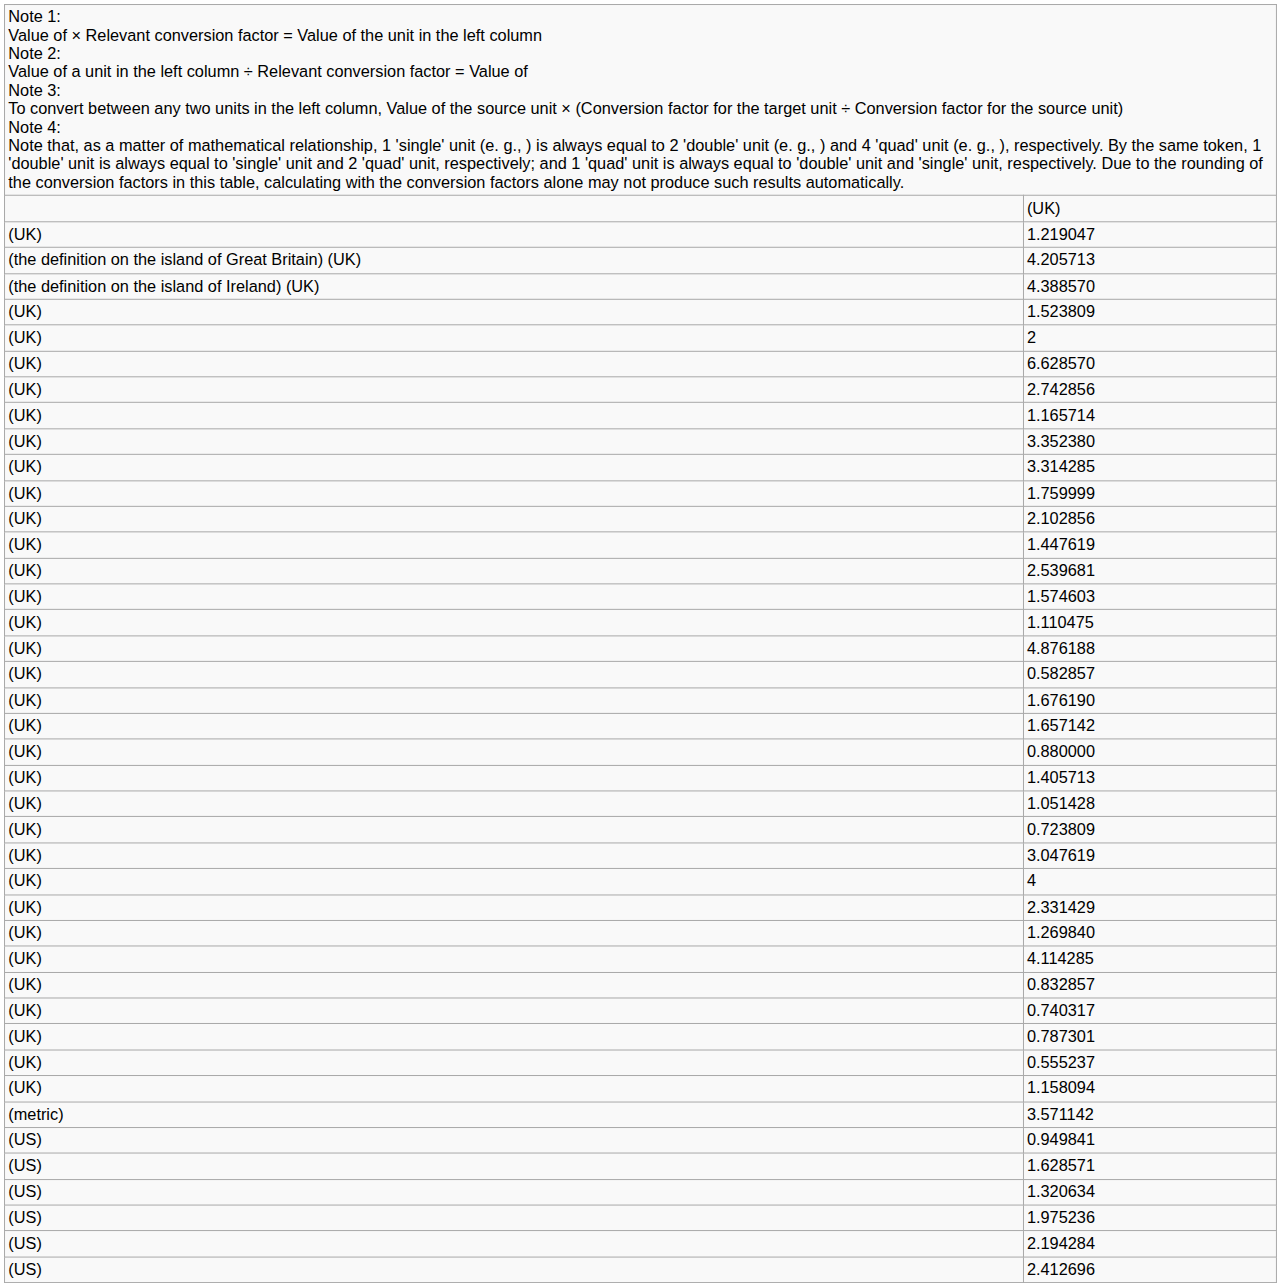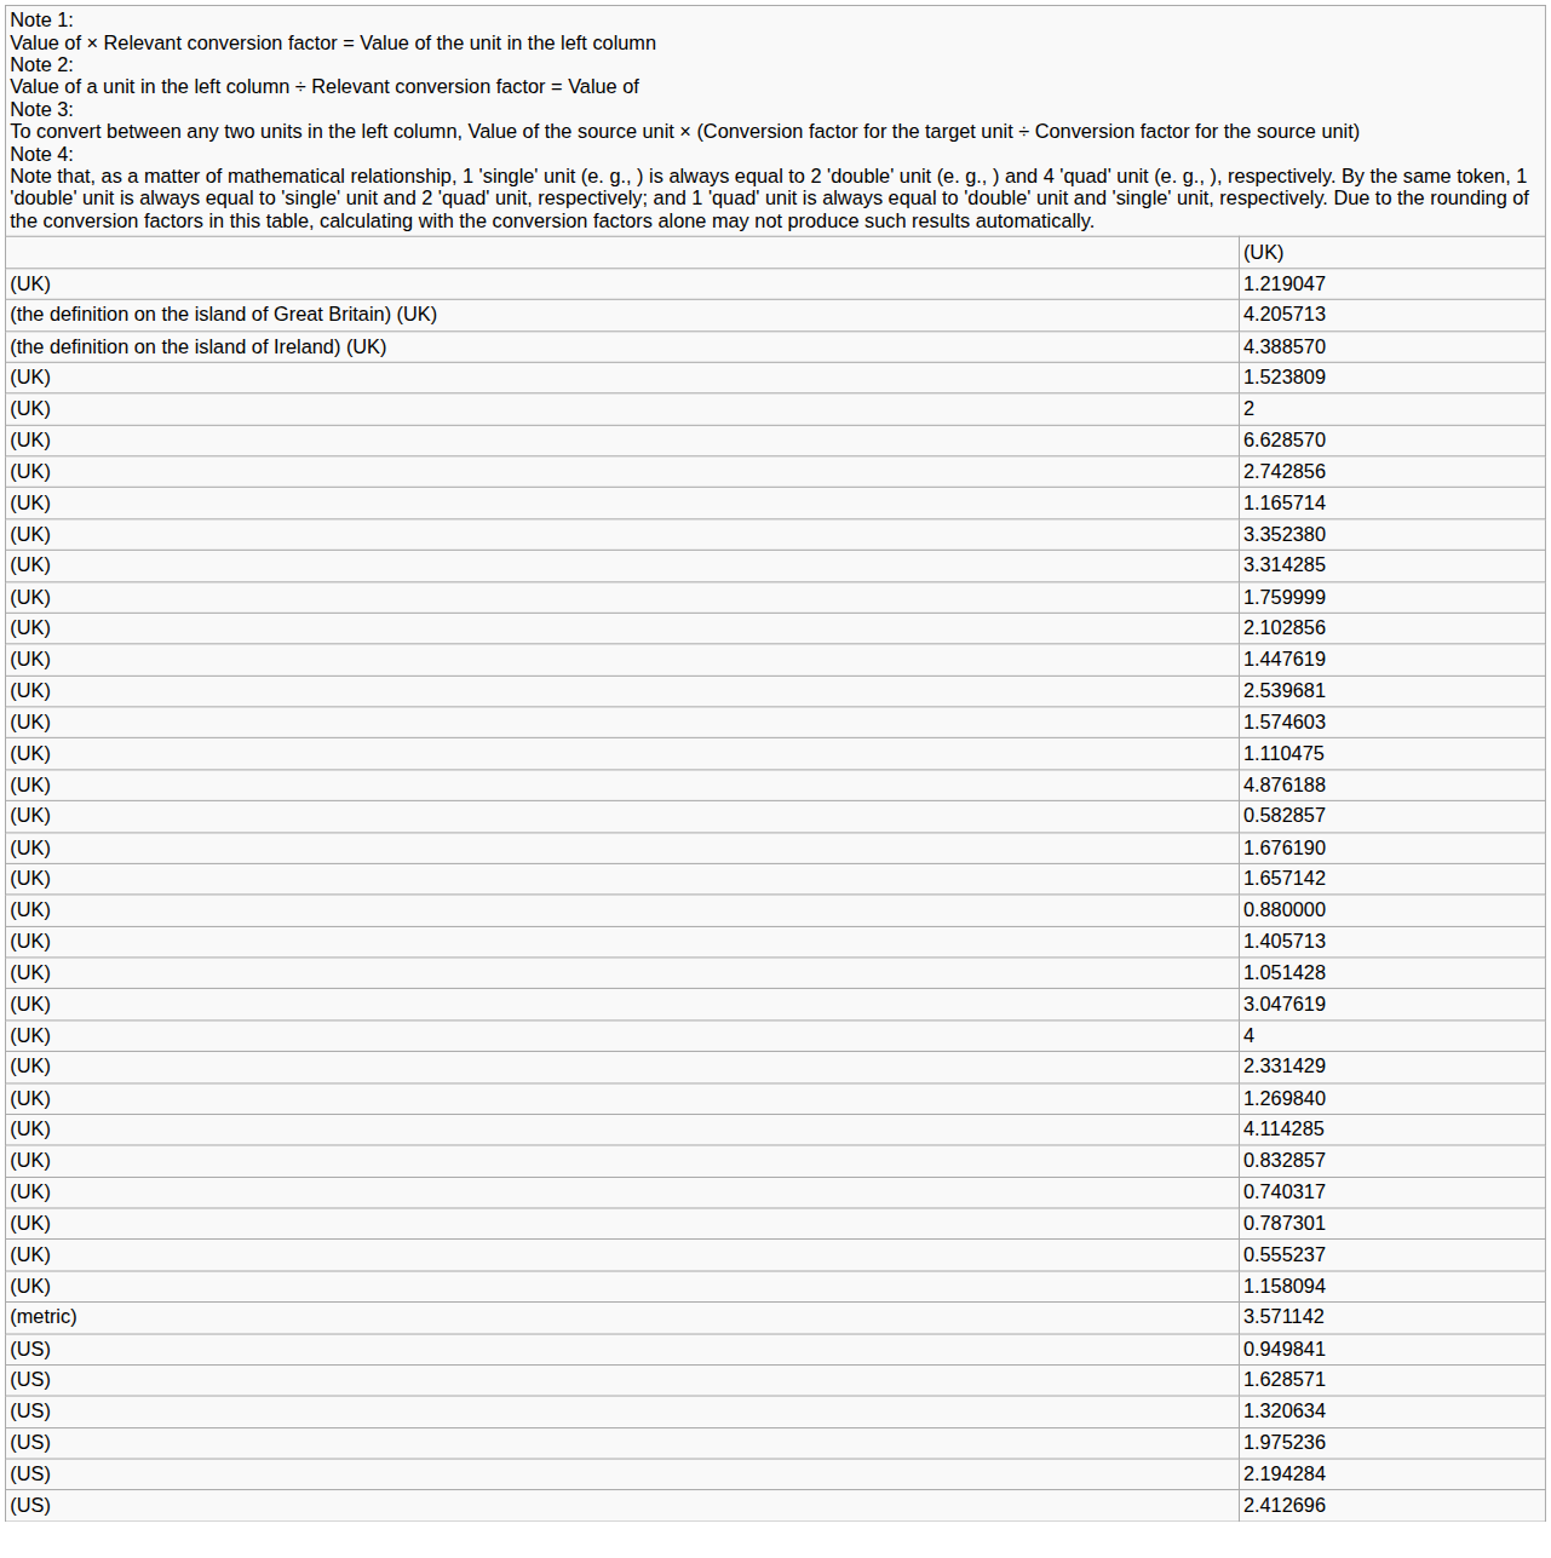- row: (UK) | 0.723809
